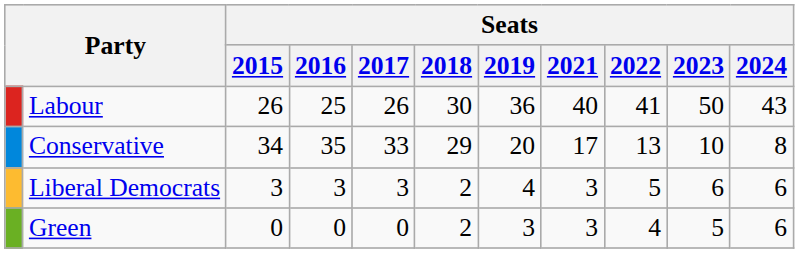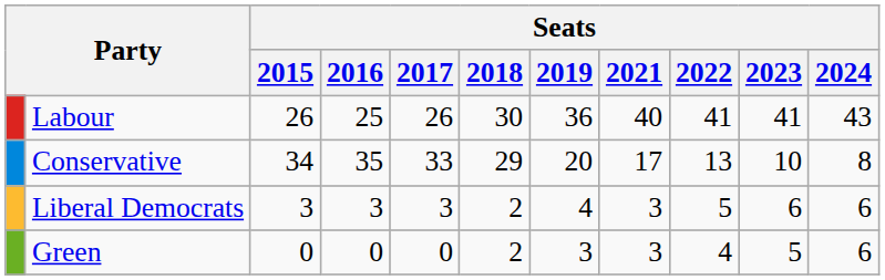Labour | Seats / 2023: 50 -> 41
